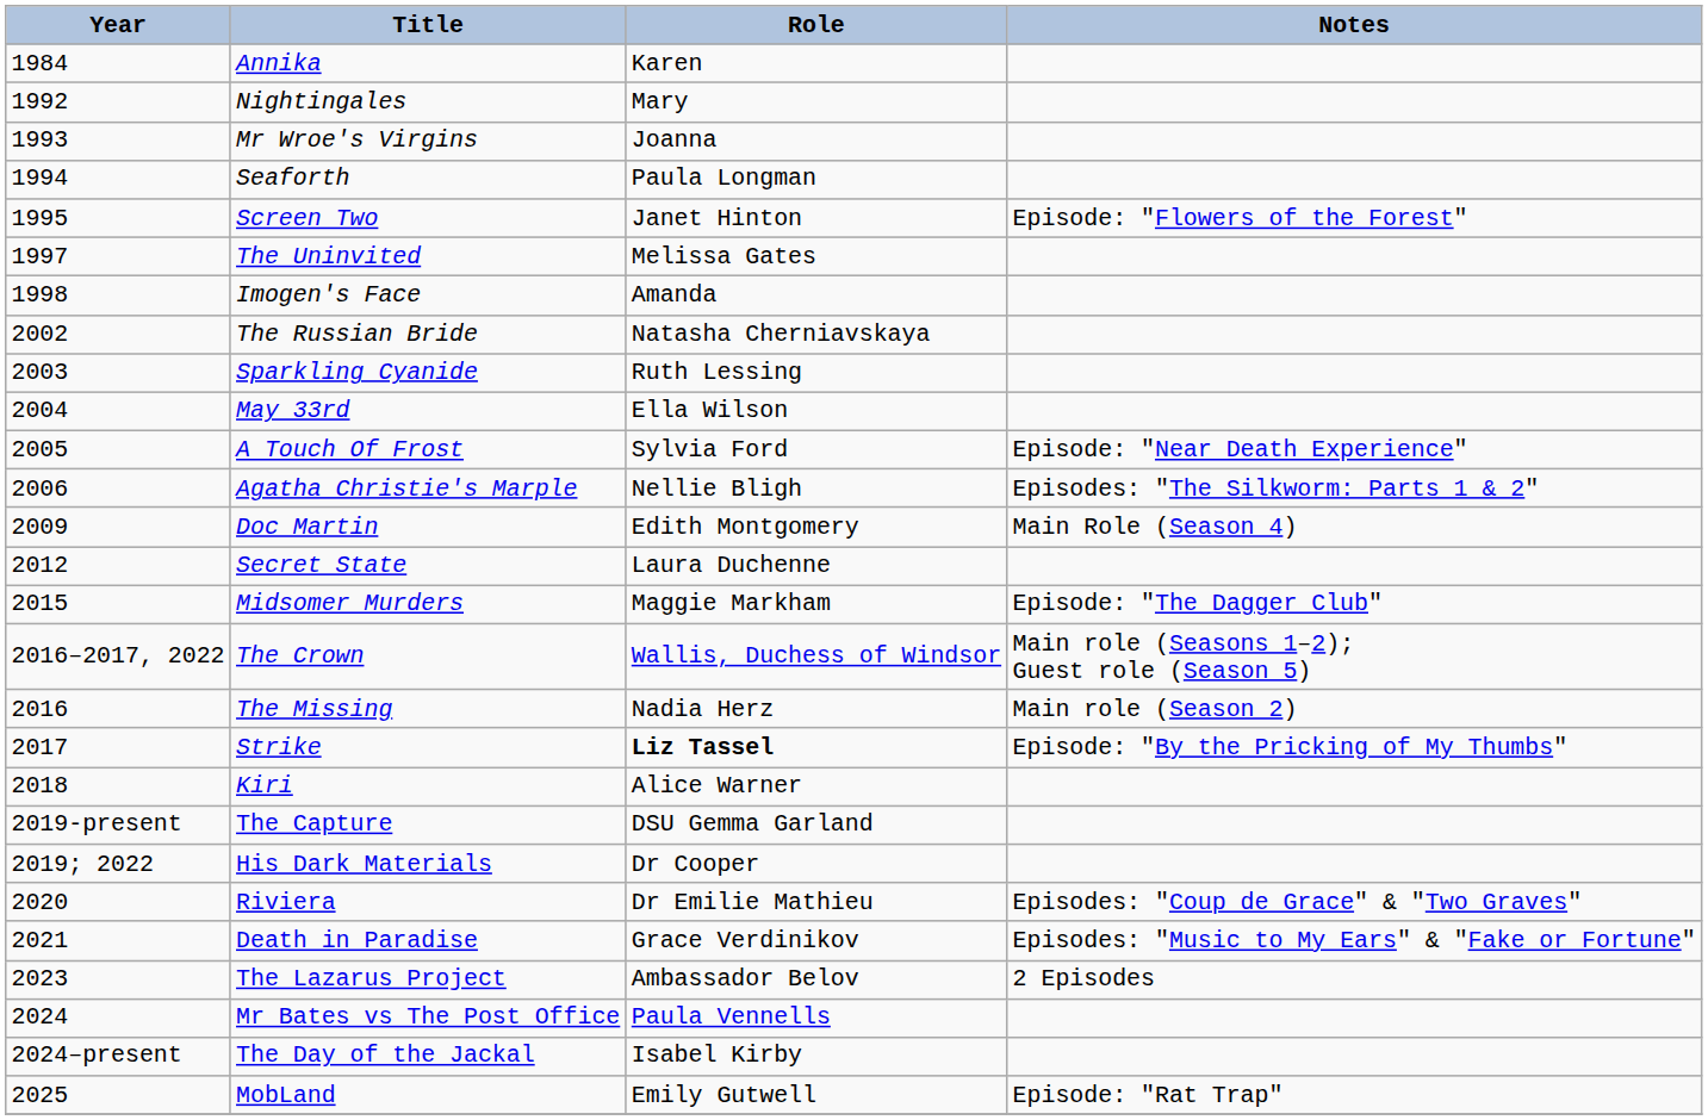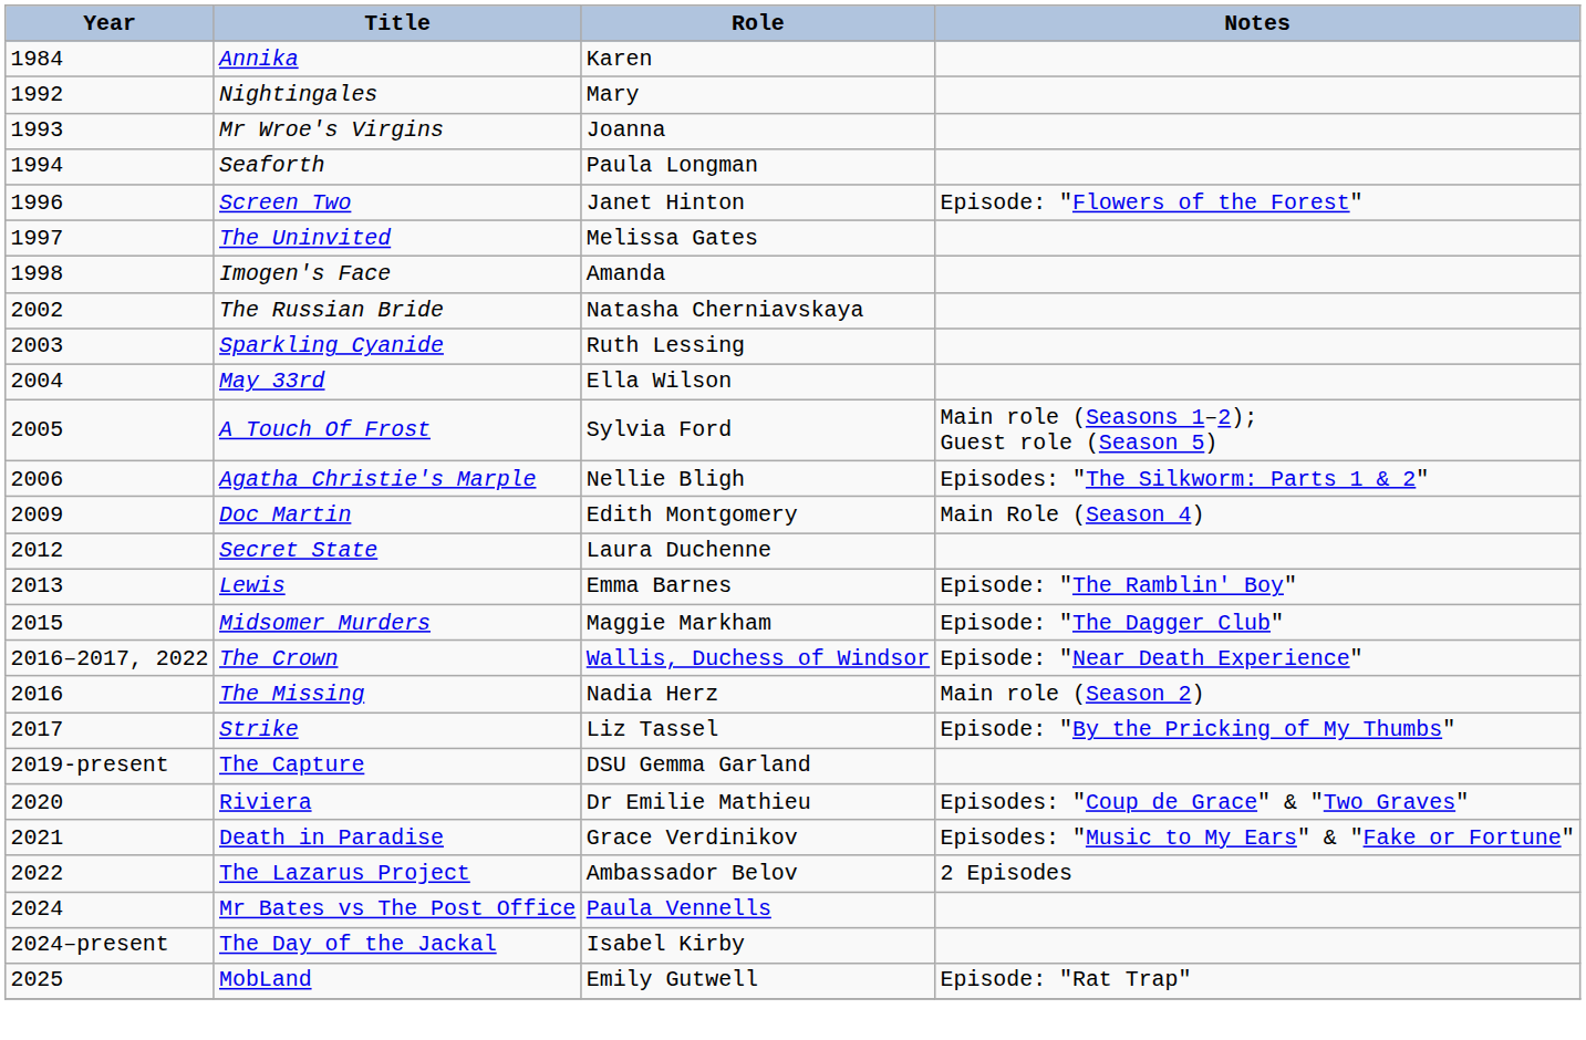Screen Two | Year: 1995 -> 1996
A Touch Of Frost | Notes: Episode: "Near Death Experience" -> Main role (Seasons 1–2); Guest role (Season 5)
+ row: 2013 | Lewis | Emma Barnes | Episode: "The Ramblin' Boy"
The Crown | Notes: Main role (Seasons 1–2); Guest role (Season 5) -> Episode: "Near Death Experience"
Strike | Role: bold -> normal
- row: 2018 | Kiri | Alice Warner
- row: 2019; 2022 | His Dark Materials | Dr Cooper
The Lazarus Project | Year: 2023 -> 2022
